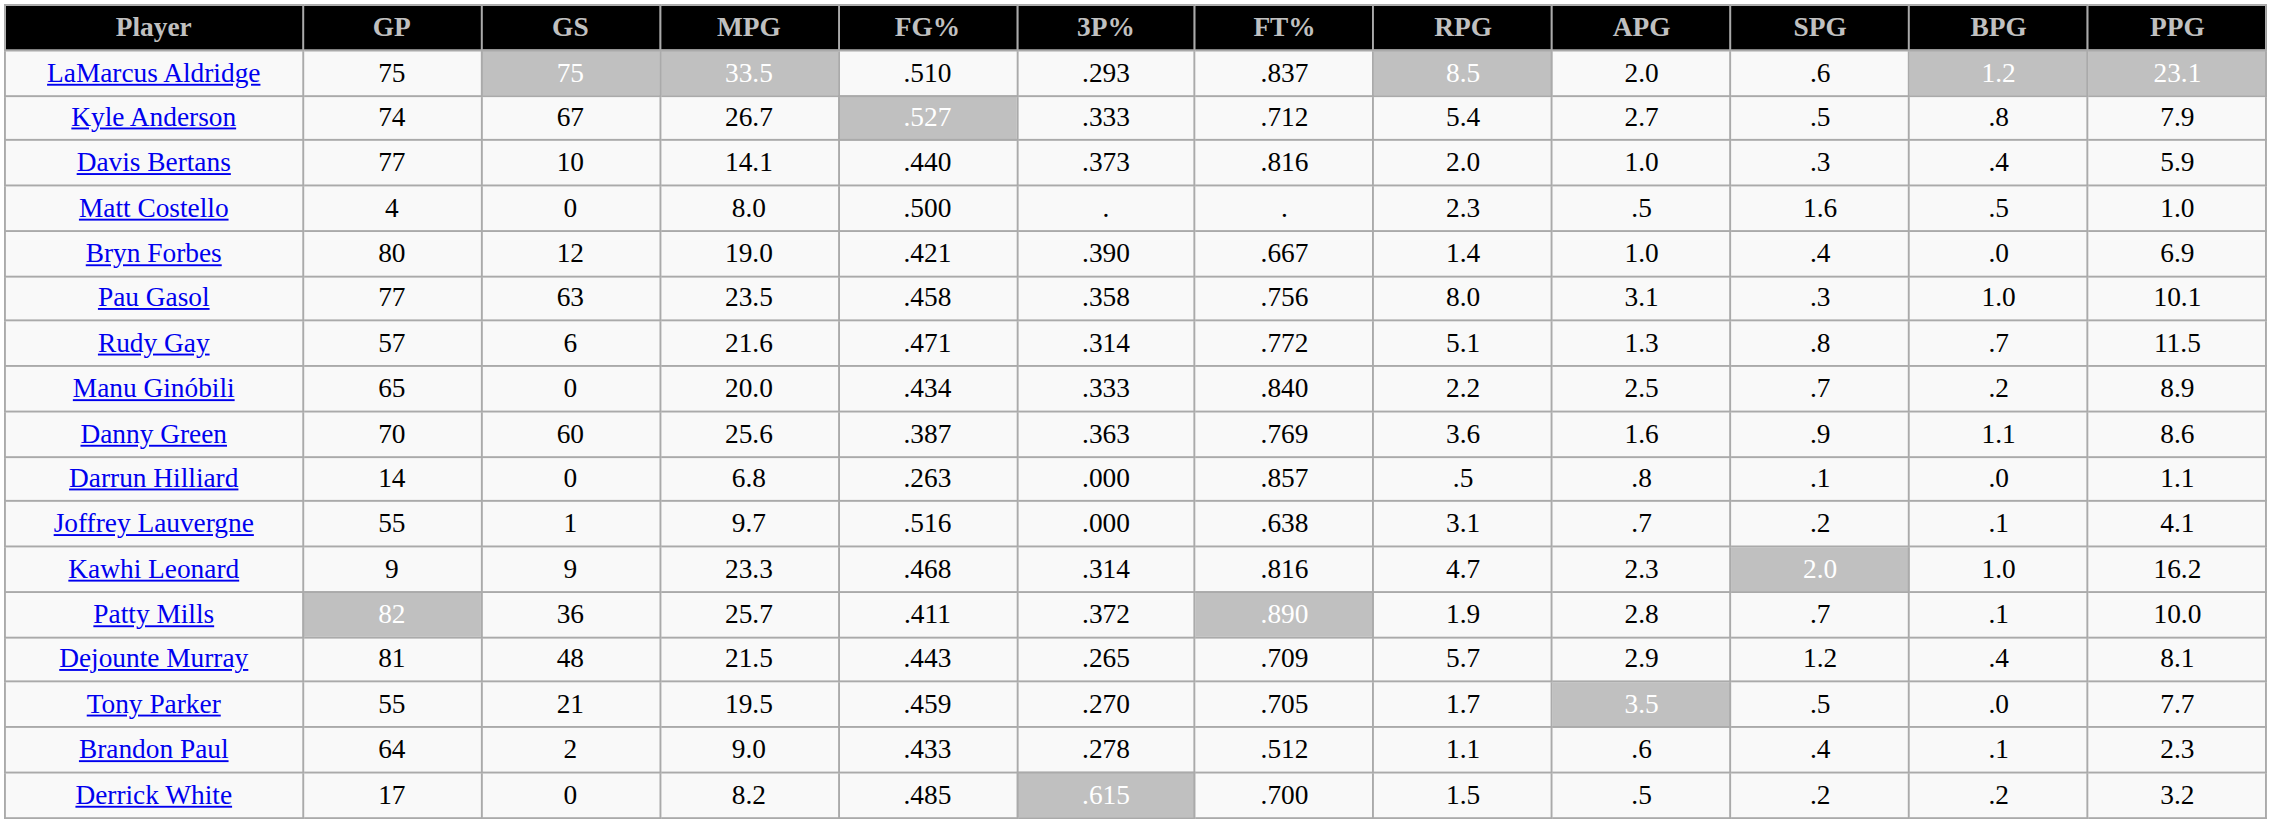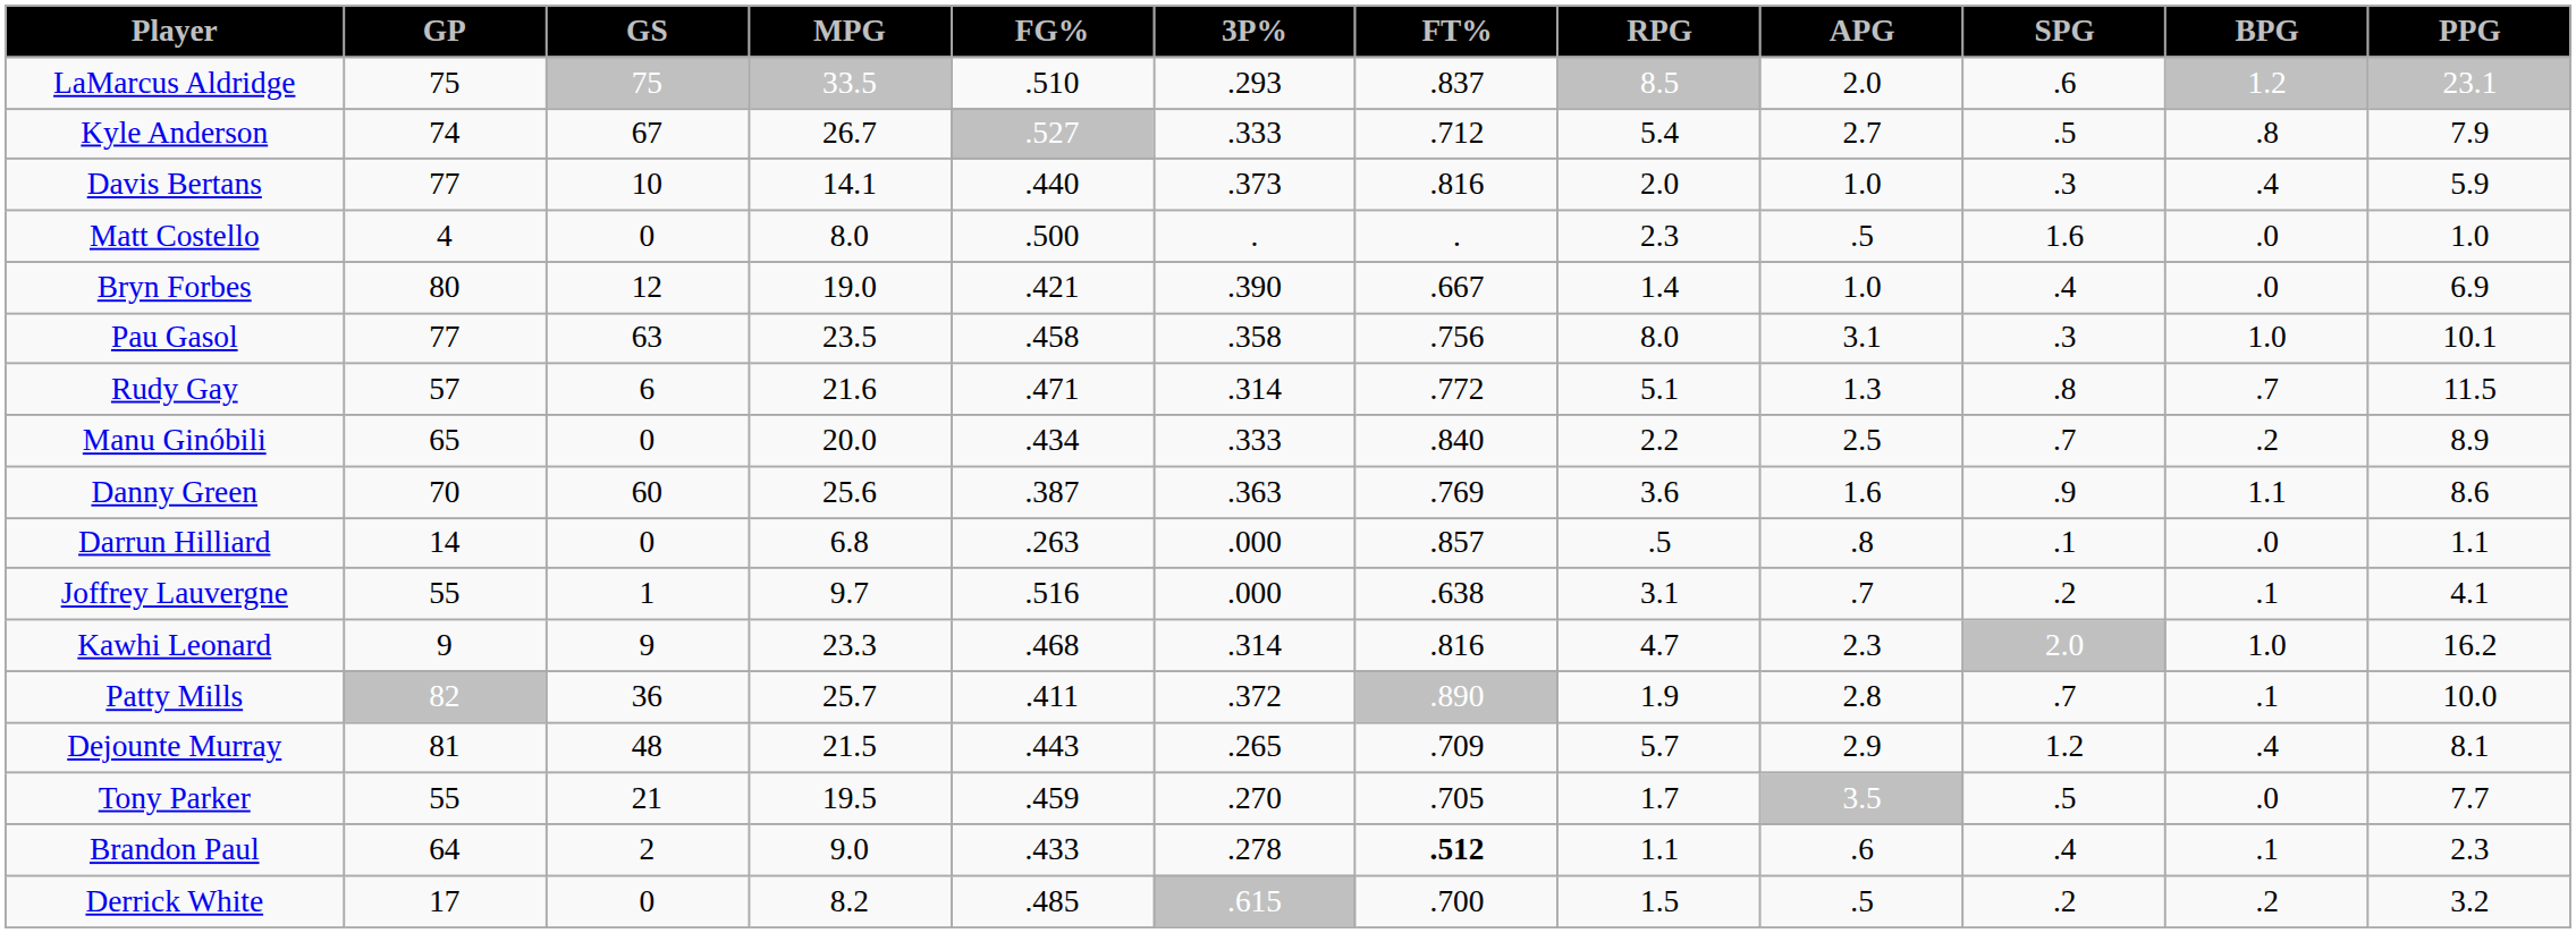Matt Costello | BPG: .5 -> .0
Brandon Paul | FT%: normal -> bold
